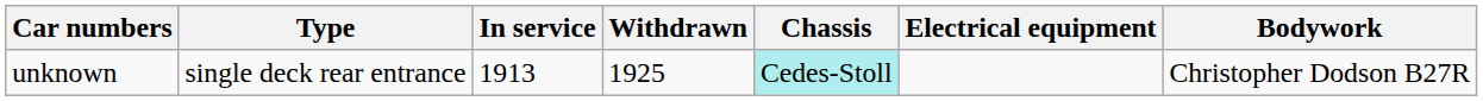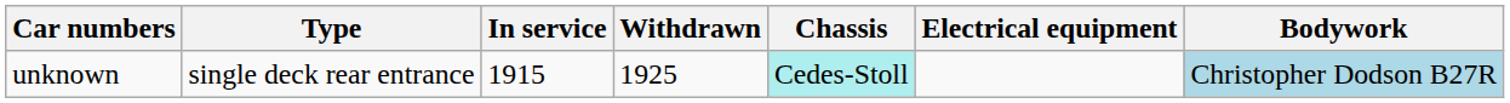unknown | In service: 1913 -> 1915
unknown | Bodywork: no background -> lightblue background
